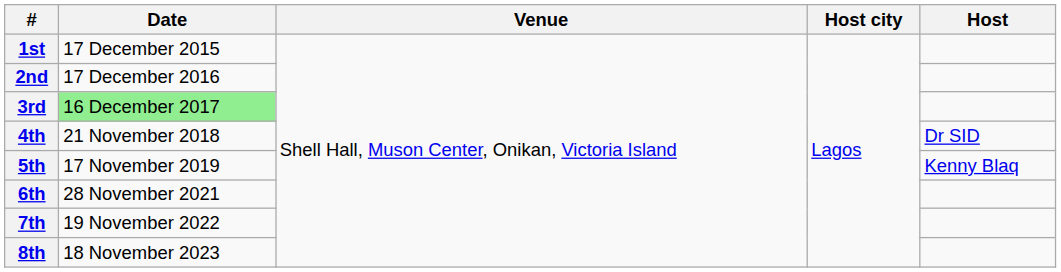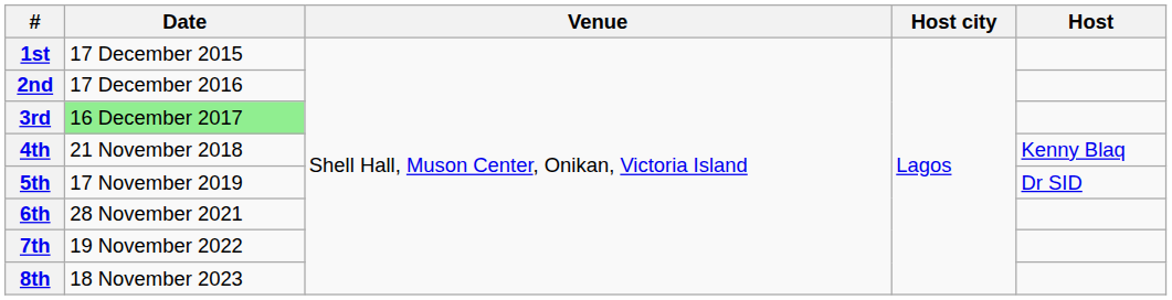4th | Host: Dr SID -> Kenny Blaq
5th | Host: Kenny Blaq -> Dr SID
